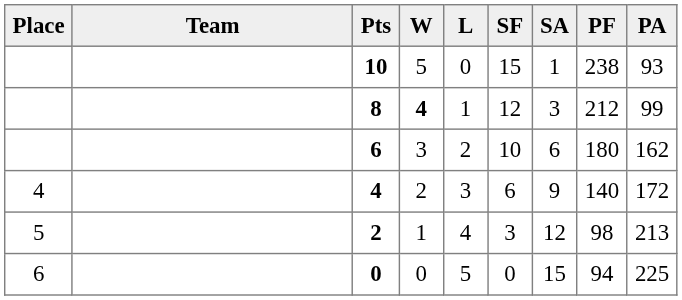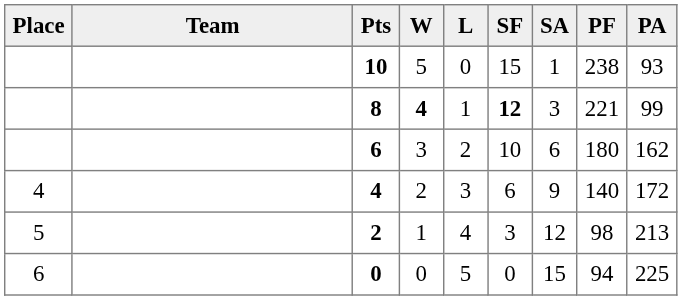8 | SF: normal -> bold
8 | PF: 212 -> 221
